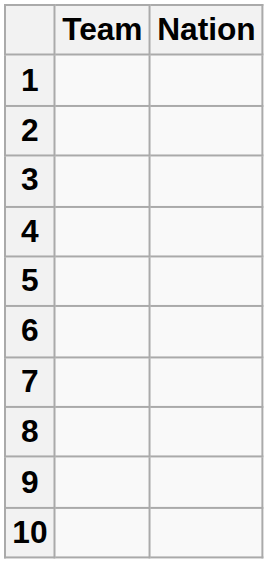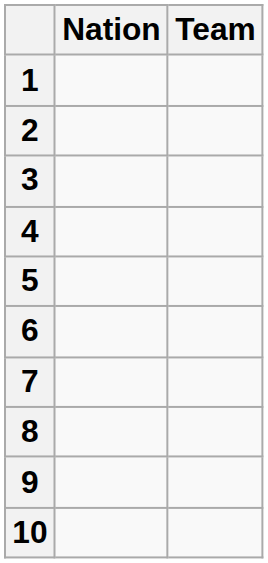columns swapped: Team <-> Nation
